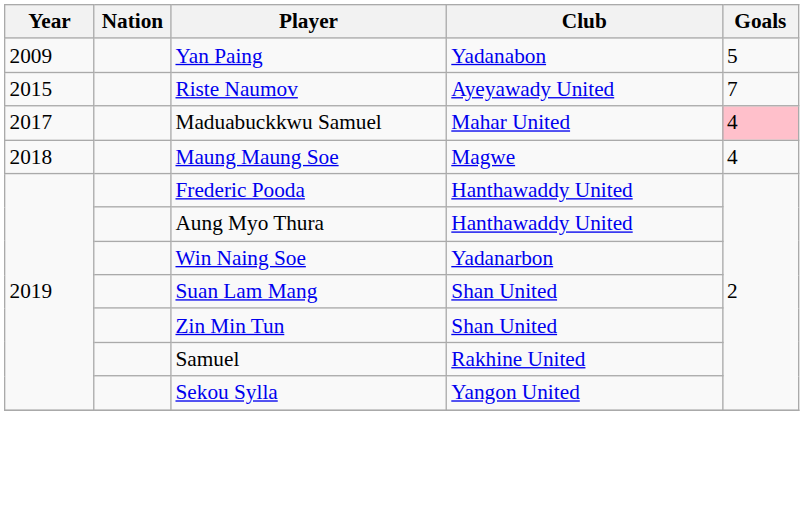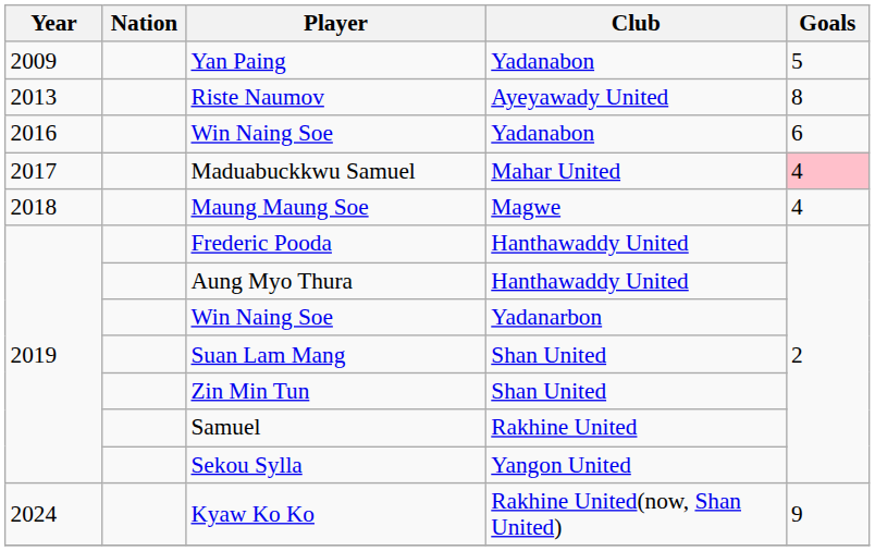Riste Naumov | Year: 2015 -> 2013
Riste Naumov | Goals: 7 -> 8
+ row: 2016 | Win Naing Soe | Yadanabon | 6
+ row: 2024 | Kyaw Ko Ko | Rakhine United(now, Shan United) | 9
